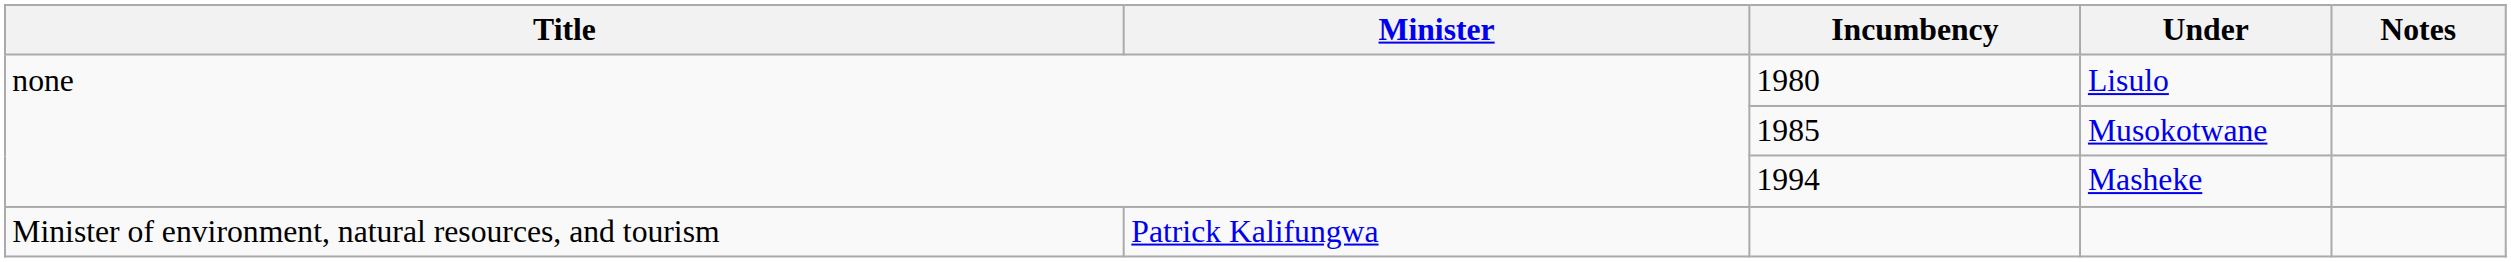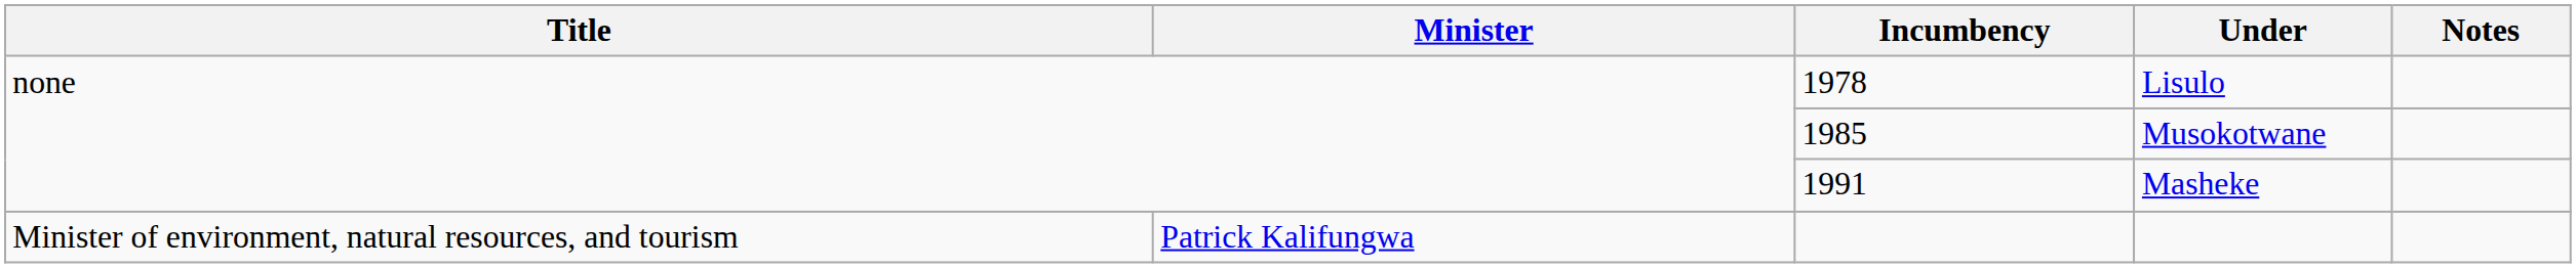Lisulo | Incumbency: 1980 -> 1978
Masheke | Incumbency: 1994 -> 1991
